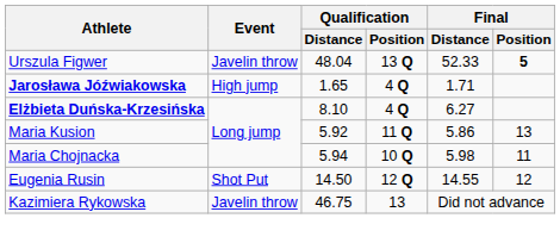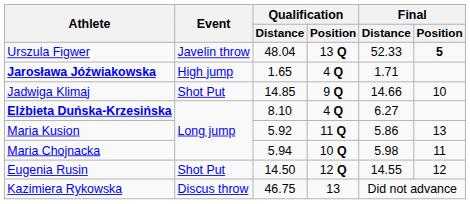+ row: Jadwiga Klimaj | Shot Put | 14.85 | 9 Q | 14.66 | 10
Kazimiera Rykowska | Event: Javelin throw -> Discus throw
